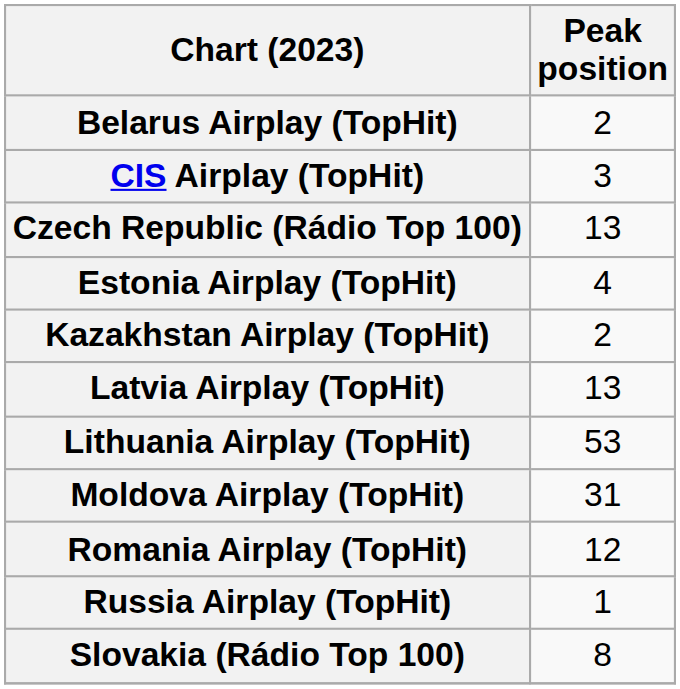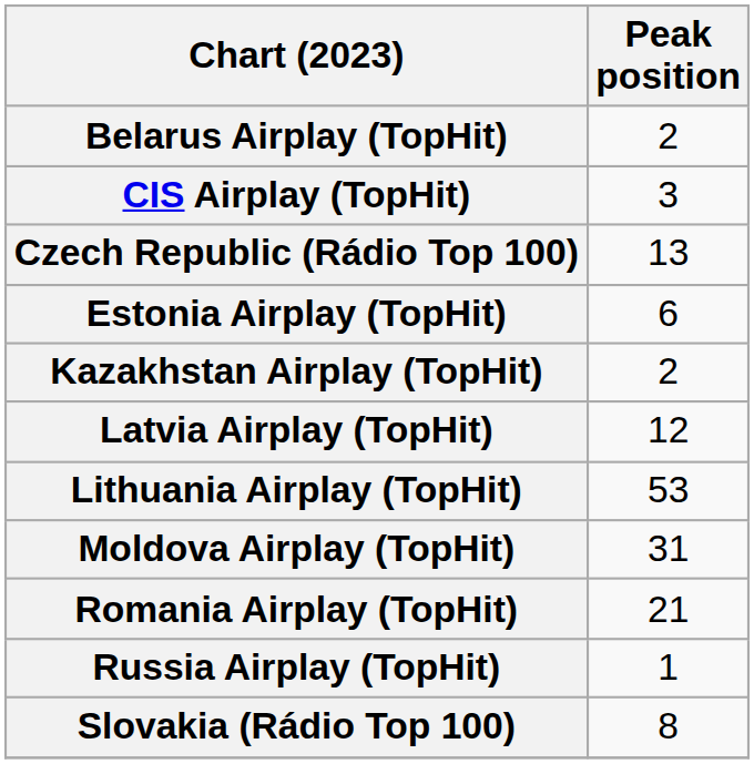Estonia Airplay (TopHit) | Peak position: 4 -> 6
Latvia Airplay (TopHit) | Peak position: 13 -> 12
Romania Airplay (TopHit) | Peak position: 12 -> 21
